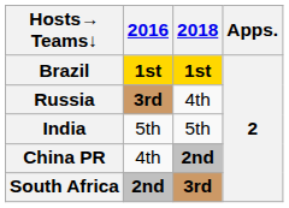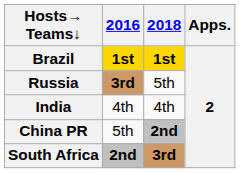Russia | 2018: 4th -> 5th
India | 2016: 5th -> 4th
India | 2018: 5th -> 4th
China PR | 2016: 4th -> 5th
